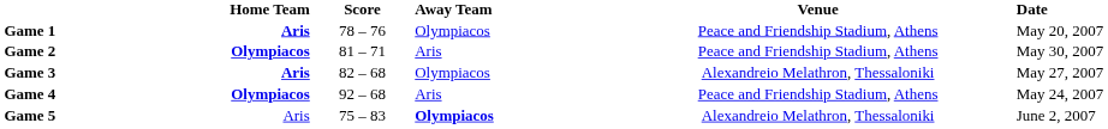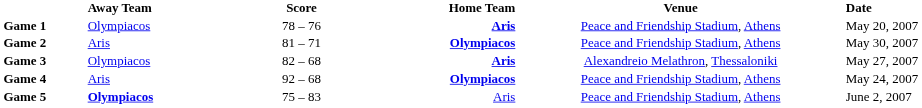columns swapped: Home Team <-> Away Team
Game 5 | Venue: Alexandreio Melathron, Thessaloniki -> Peace and Friendship Stadium, Athens
